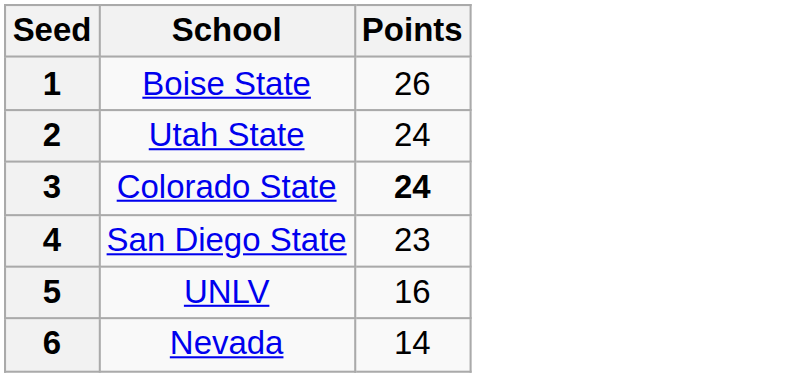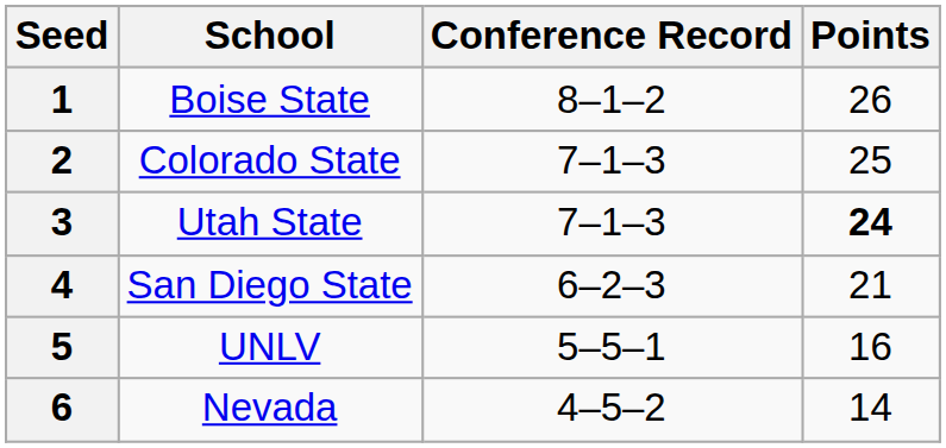+ column: Conference Record | 8–1–2 | 7–1–3 | 7–1–3 | 6–2–3 | 5–5–1 | 4–5–2
2 | School: Utah State -> Colorado State
2 | Points: 24 -> 25
3 | School: Colorado State -> Utah State
4 | Points: 23 -> 21
